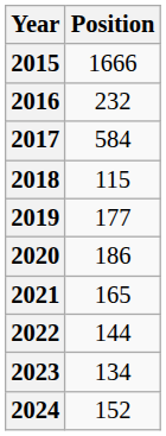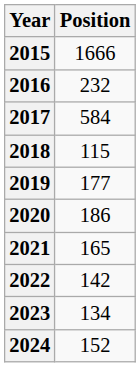2022 | Position: 144 -> 142
